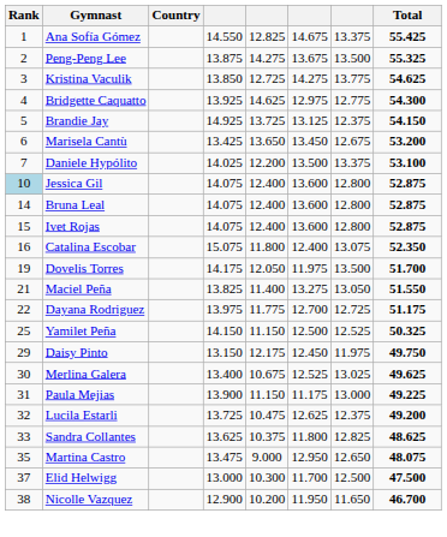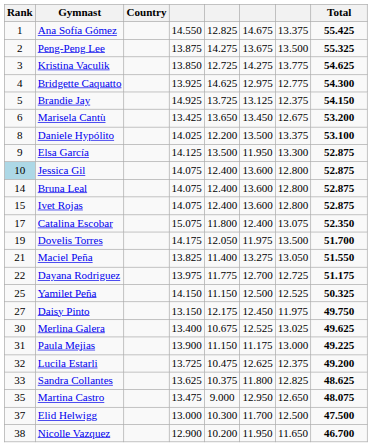Daniele Hypólito | Rank: 7 -> 8
+ row: 9 | Elsa García | 14.125 | 13.500 | 11.950 | 13.300 | 52.875
Catalina Escobar | Rank: 16 -> 17
Daisy Pinto | Rank: 29 -> 27
